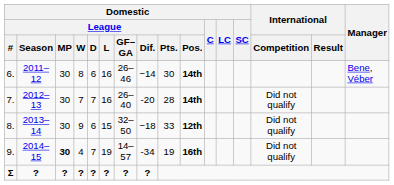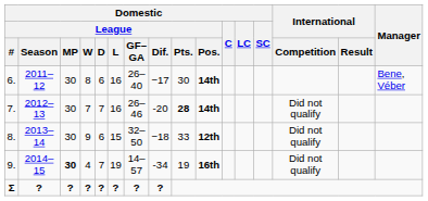6. | Domestic / League / GF–GA: 26–46 -> 26–40
6. | Domestic / League / Dif.: −14 -> −17
7. | Domestic / League / GF–GA: 26–40 -> 26–46
7. | Domestic / League / Pts.: normal -> bold
